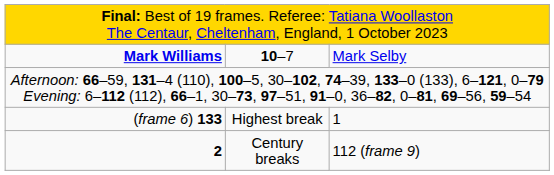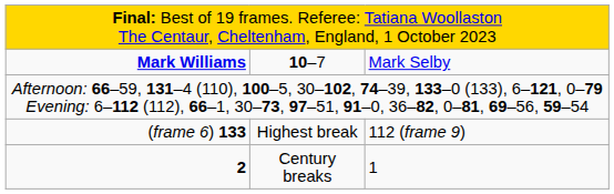(frame 6) 133 | column 3: 1 -> 112 (frame 9)
2 | column 3: 112 (frame 9) -> 1
